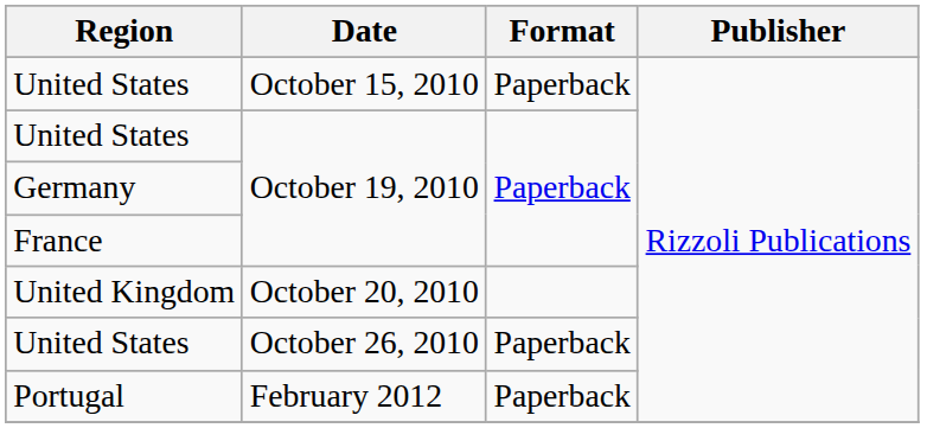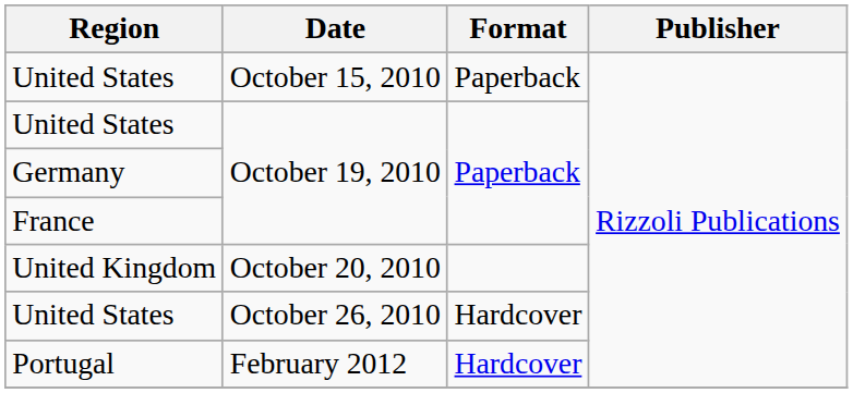United States / October 26, 2010 | Format: Paperback -> Hardcover
Portugal | Format: Paperback -> Hardcover
